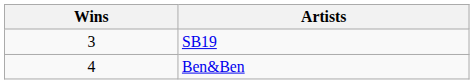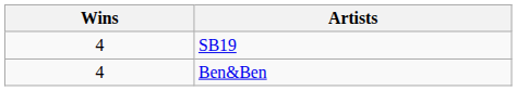SB19 | Wins: 3 -> 4
